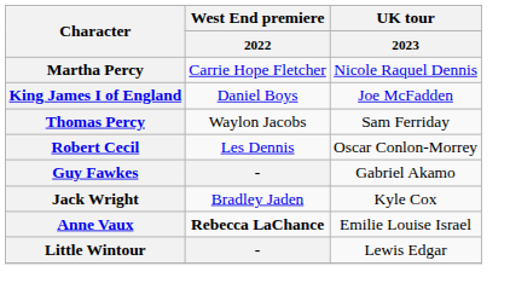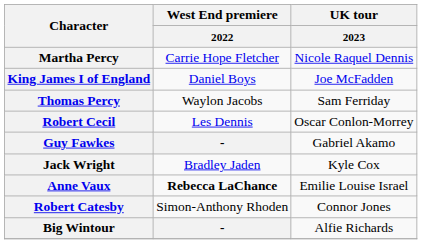- row: Little Wintour | - | Lewis Edgar
+ row: Robert Catesby | Simon-Anthony Rhoden | Connor Jones
+ row: Big Wintour | - | Alfie Richards
